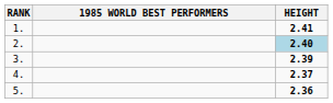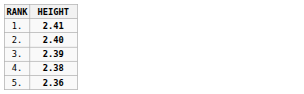- column: 1985 WORLD BEST PERFORMERS
2. | HEIGHT: lightblue background -> no background
4. | HEIGHT: 2.37 -> 2.38
